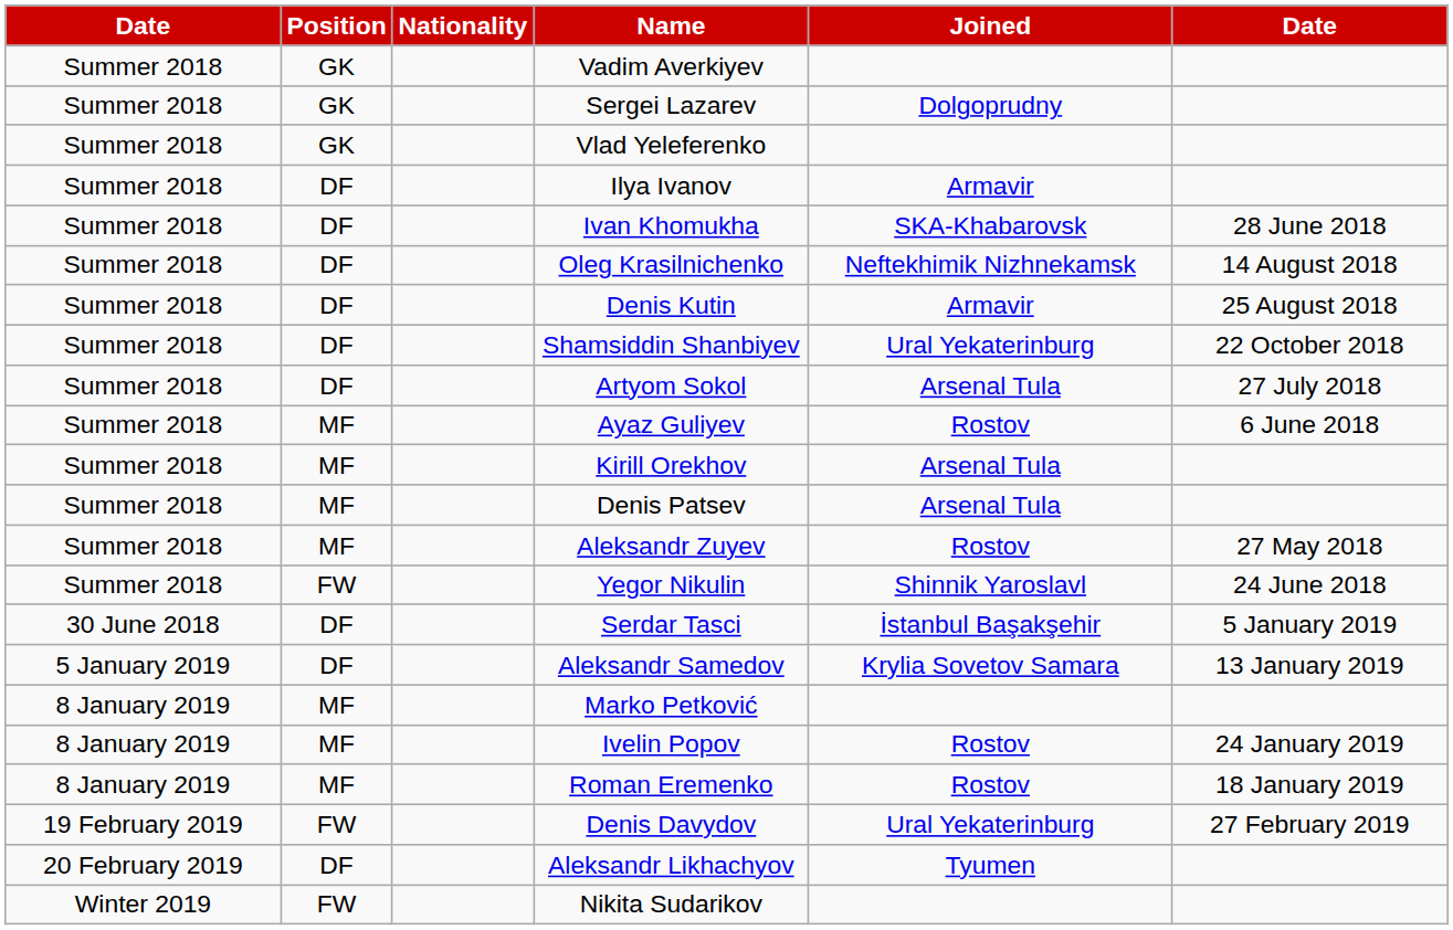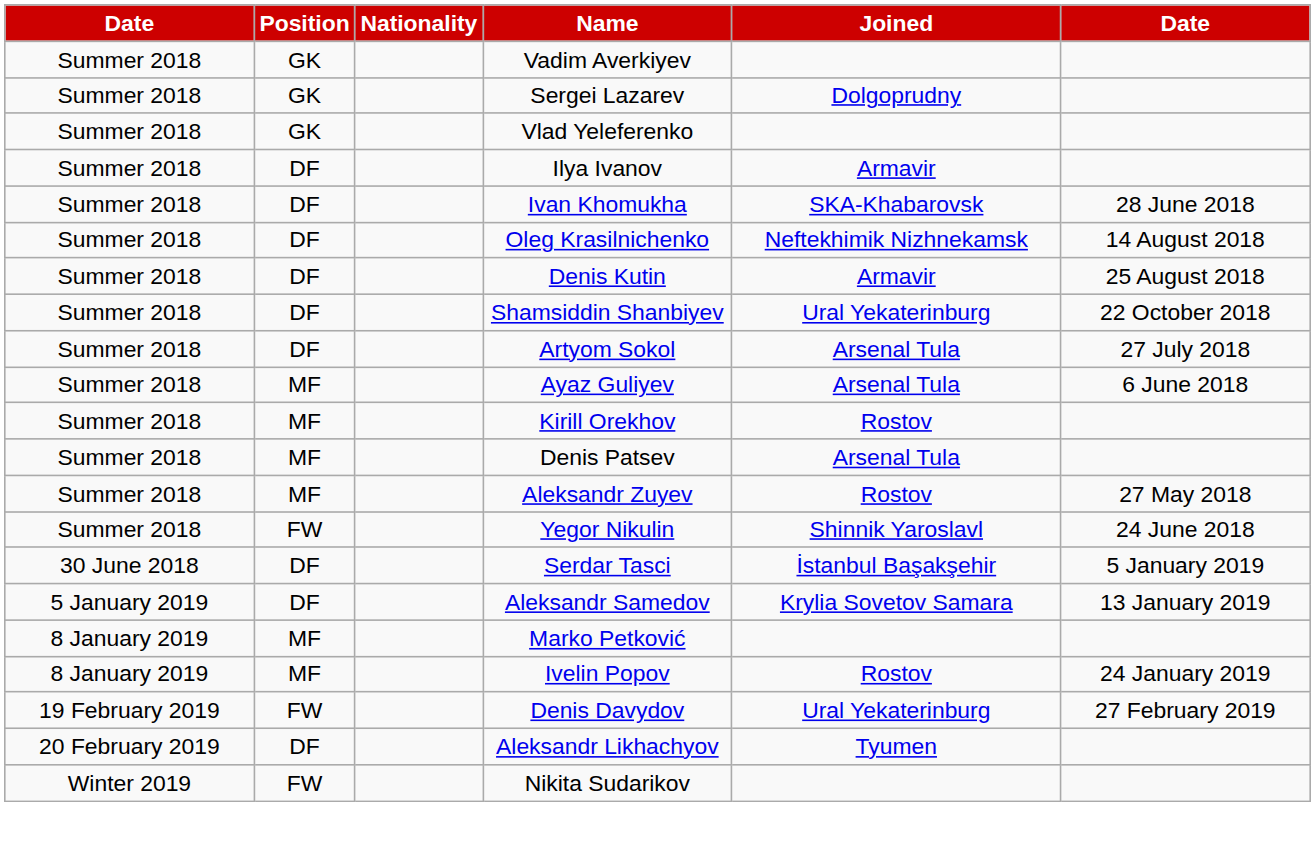Ayaz Guliyev | Joined: Rostov -> Arsenal Tula
Kirill Orekhov | Joined: Arsenal Tula -> Rostov
- row: 8 January 2019 | MF | Roman Eremenko | Rostov | 18 January 2019
